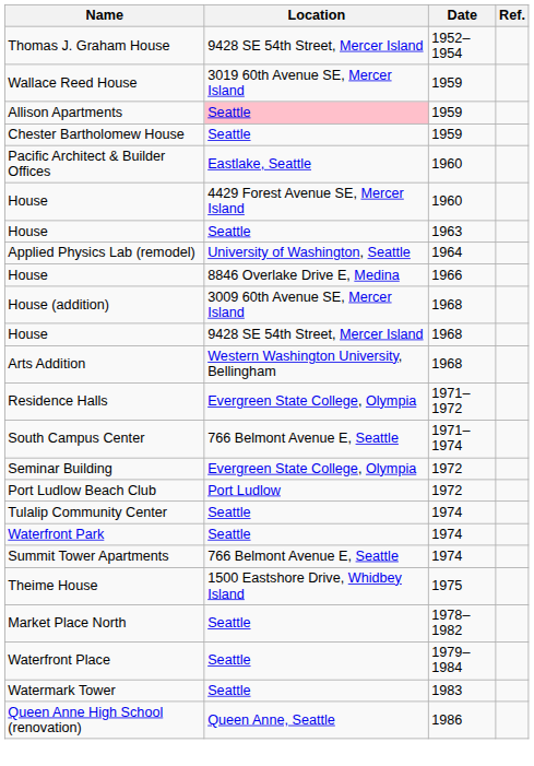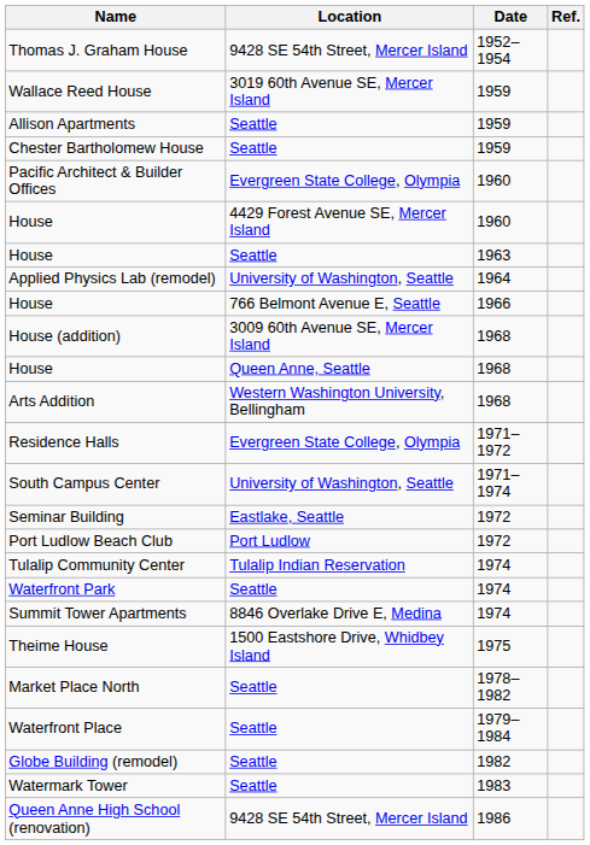Allison Apartments | Location: pink background -> no background
Pacific Architect & Builder Offices | Location: Eastlake, Seattle -> Evergreen State College, Olympia
House / 1966 | Location: 8846 Overlake Drive E, Medina -> 766 Belmont Avenue E, Seattle
House / 1968 | Location: 9428 SE 54th Street, Mercer Island -> Queen Anne, Seattle
South Campus Center | Location: 766 Belmont Avenue E, Seattle -> University of Washington, Seattle
Seminar Building | Location: Evergreen State College, Olympia -> Eastlake, Seattle
Tulalip Community Center | Location: Seattle -> Tulalip Indian Reservation
Summit Tower Apartments | Location: 766 Belmont Avenue E, Seattle -> 8846 Overlake Drive E, Medina
+ row: Globe Building (remodel) | Seattle | 1982
Queen Anne High School (renovation) | Location: Queen Anne, Seattle -> 9428 SE 54th Street, Mercer Island
